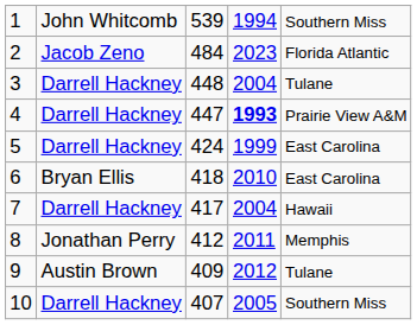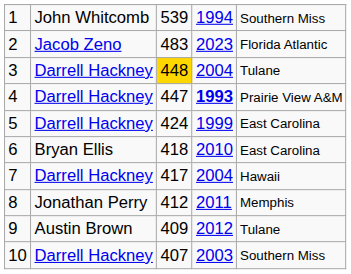2 | column 3: 484 -> 483
3 | column 3: no background -> gold background
10 | column 4: 2005 -> 2003
